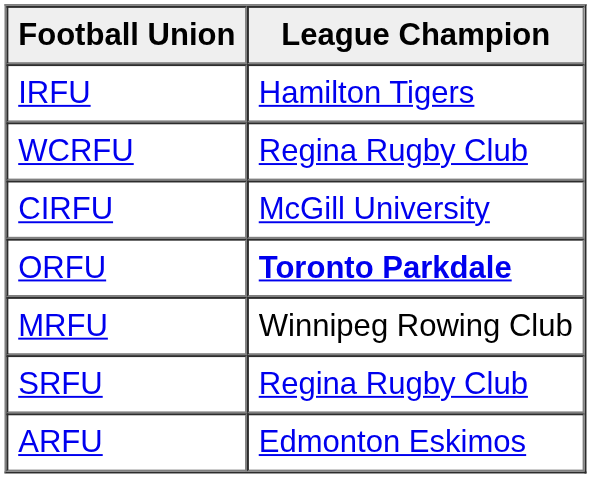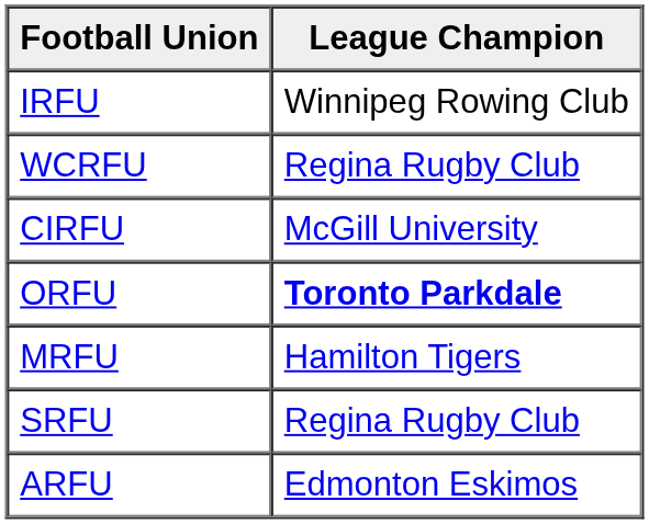IRFU | League Champion: Hamilton Tigers -> Winnipeg Rowing Club
MRFU | League Champion: Winnipeg Rowing Club -> Hamilton Tigers
